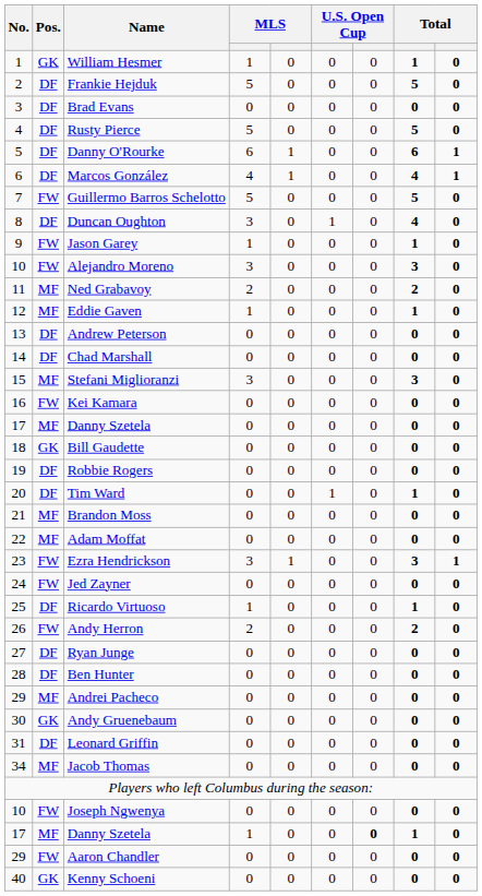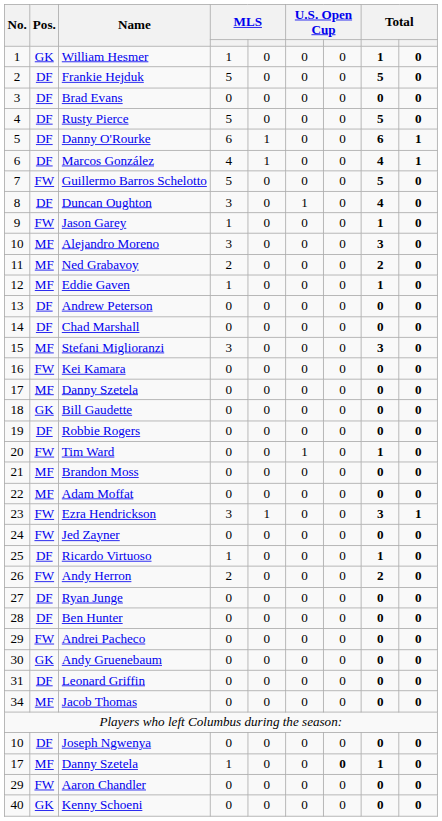Alejandro Moreno | Pos.: FW -> MF
Tim Ward | Pos.: DF -> FW
Andrei Pacheco | Pos.: MF -> FW
Joseph Ngwenya | Pos.: FW -> DF
